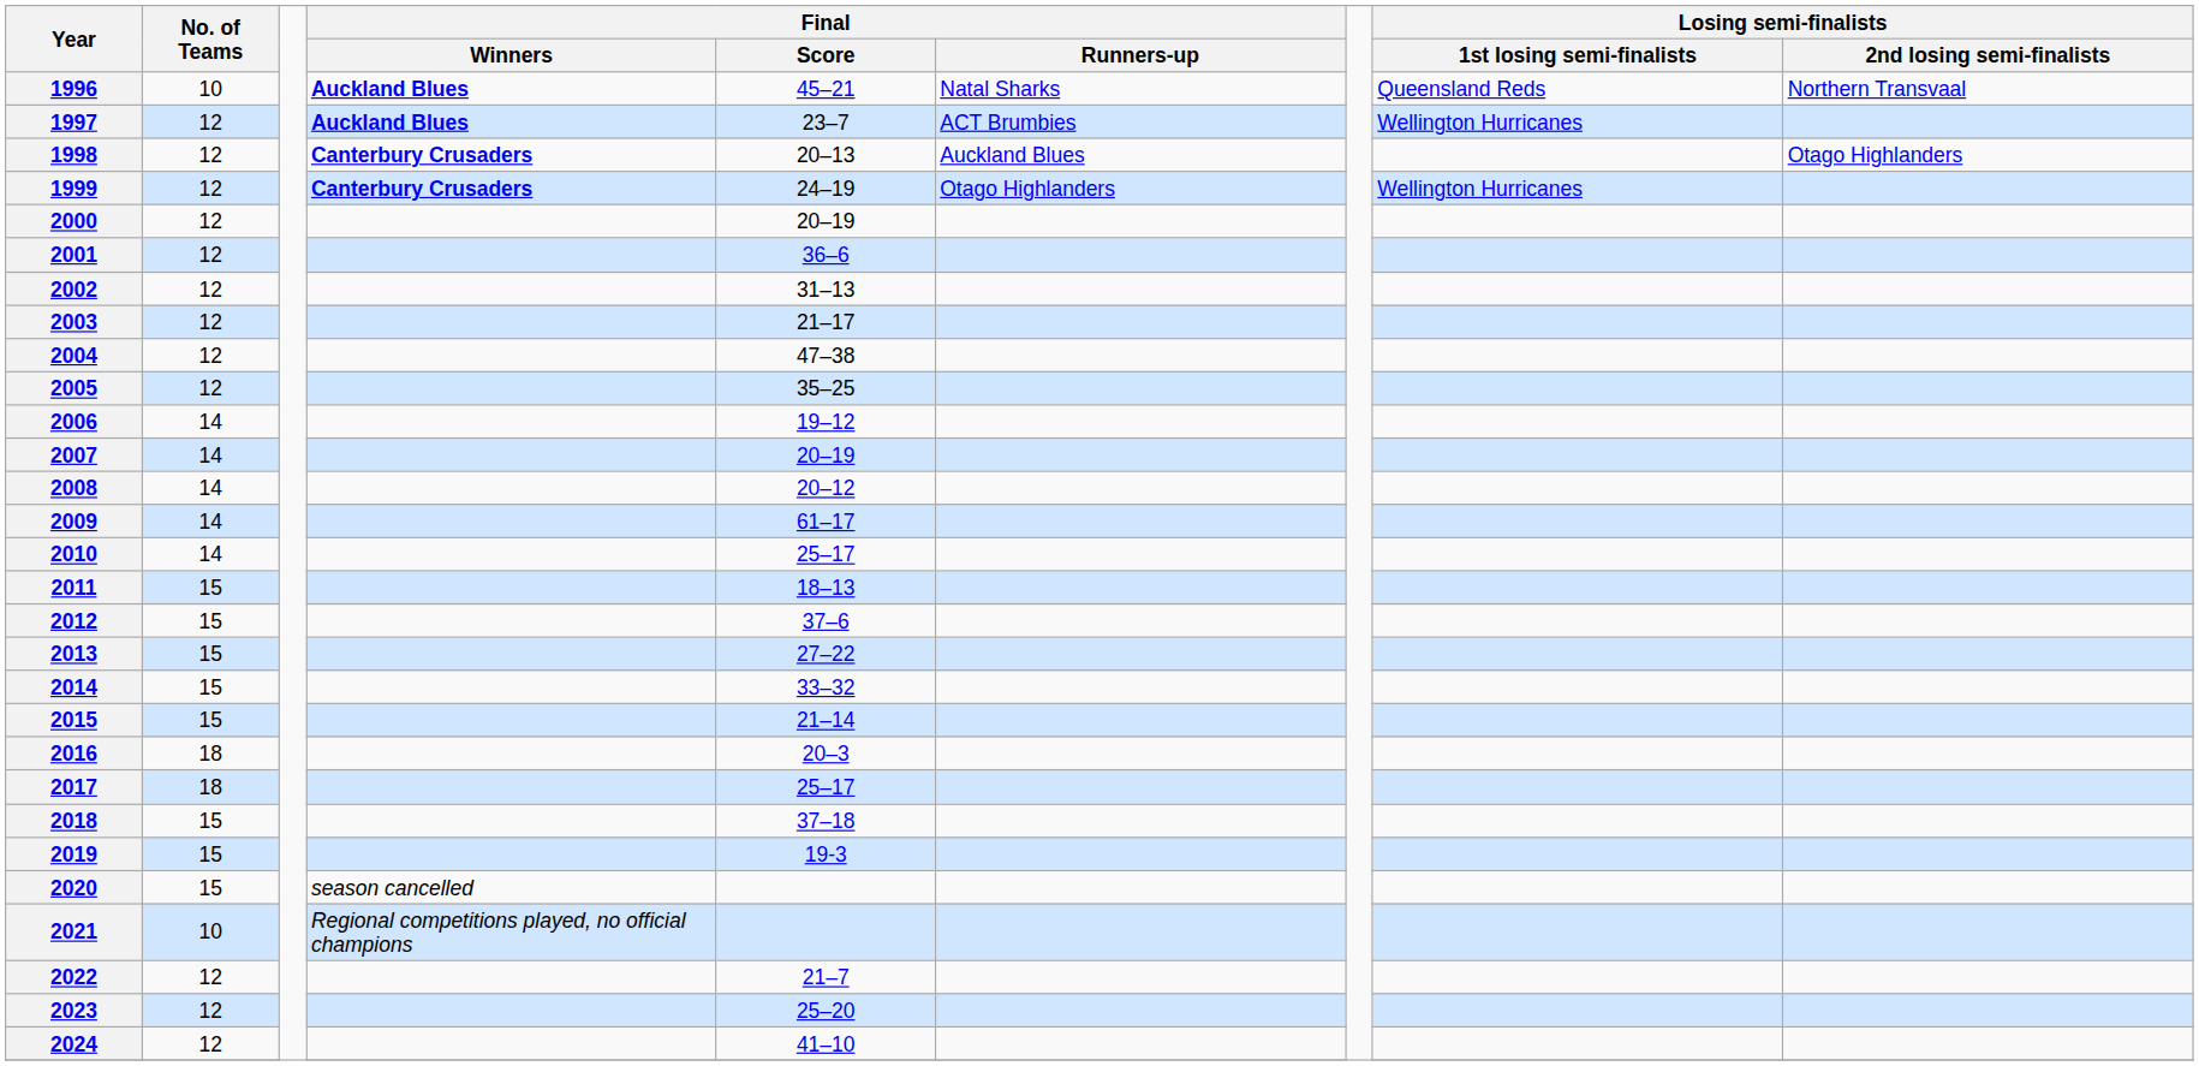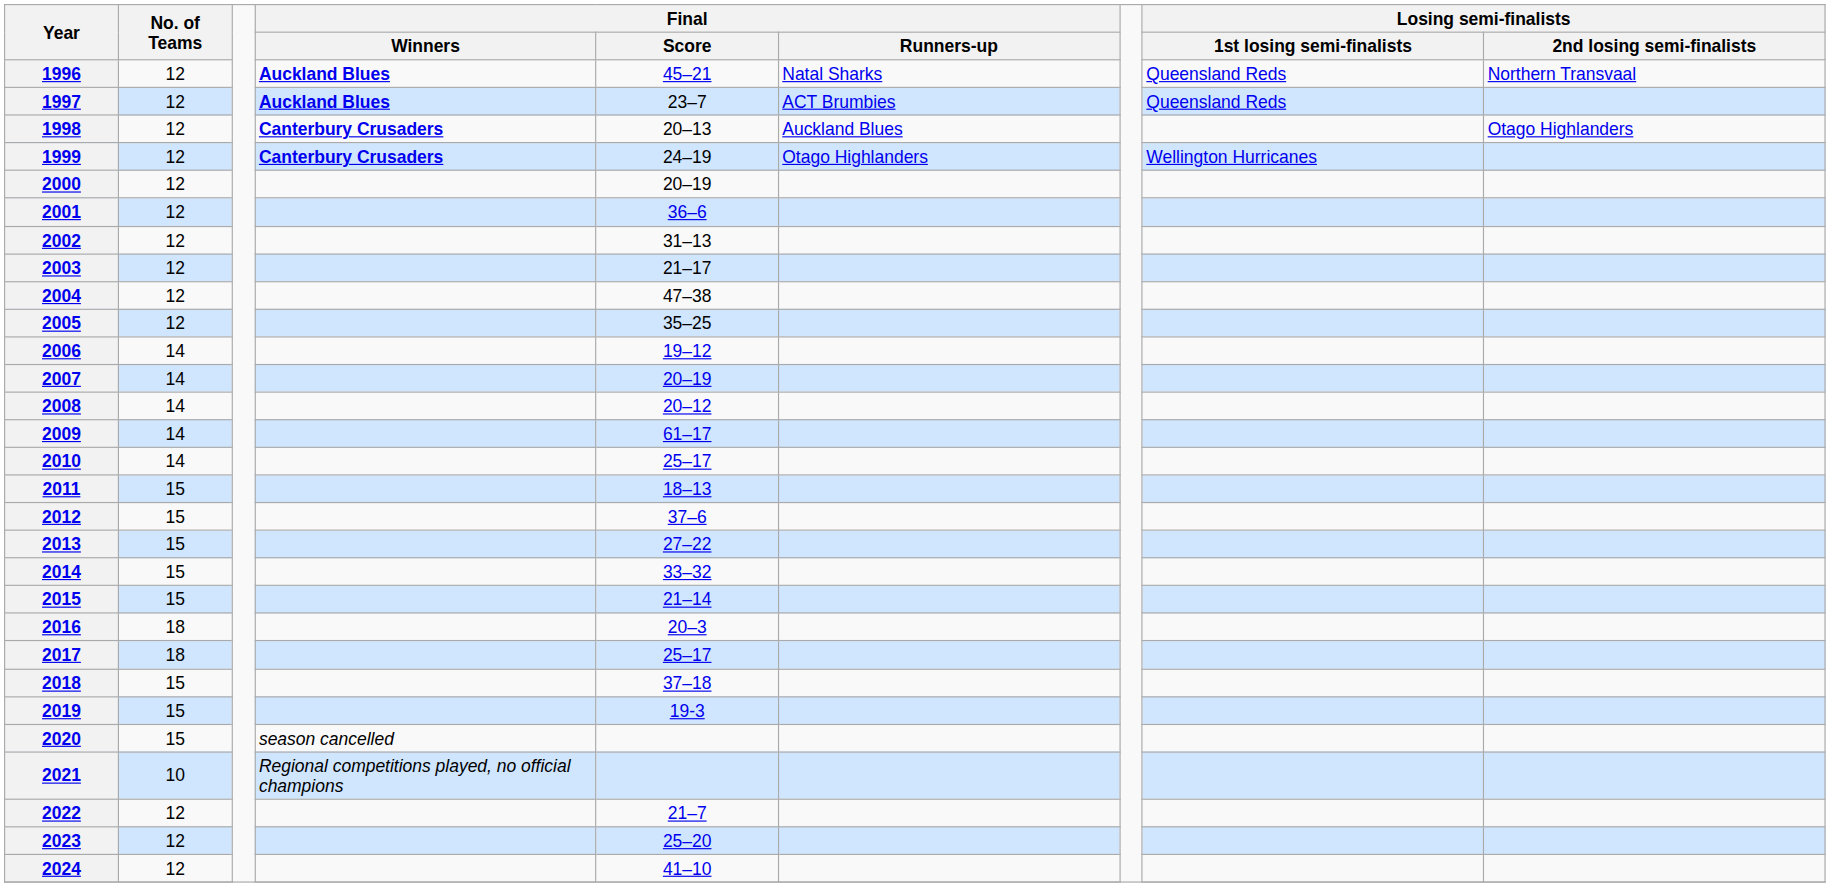1996 | No. of Teams: 10 -> 12
1997 | Losing semi-finalists / 1st losing semi-finalists: Wellington Hurricanes -> Queensland Reds
